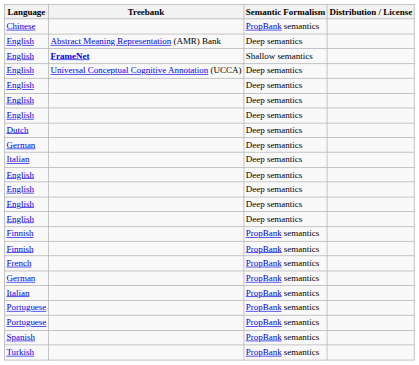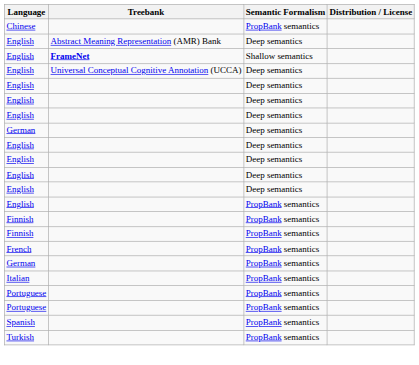- row: Dutch | Deep semantics
- row: Italian | Deep semantics
+ row: English | PropBank semantics
